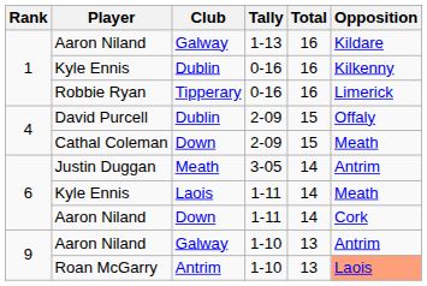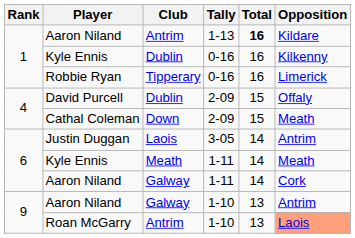Aaron Niland / 1-13 | Club: Galway -> Antrim
Aaron Niland / 1-13 | Total: normal -> bold
Justin Duggan | Club: Meath -> Laois
Kyle Ennis / 1-11 | Club: Laois -> Meath
Aaron Niland / 1-11 | Club: Down -> Galway
